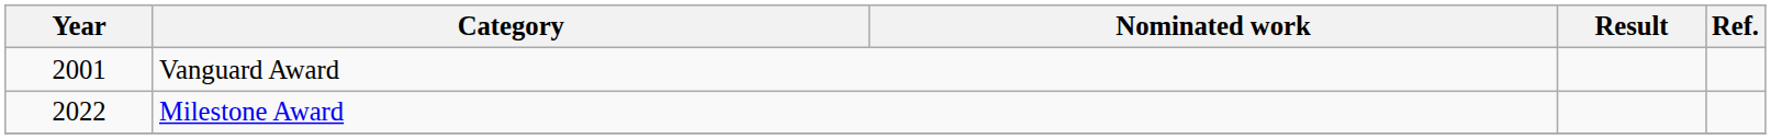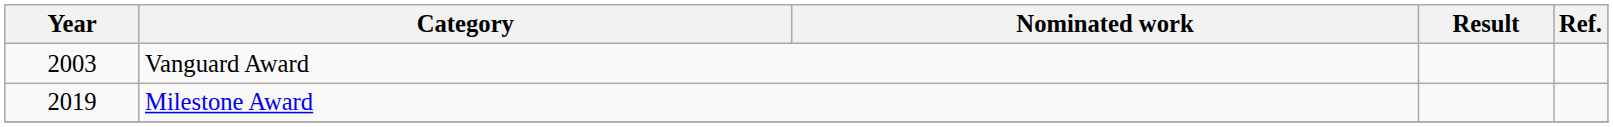Vanguard Award | Year: 2001 -> 2003
Milestone Award | Year: 2022 -> 2019
